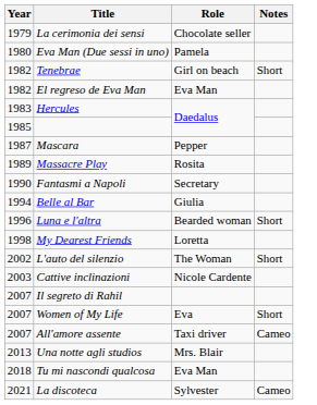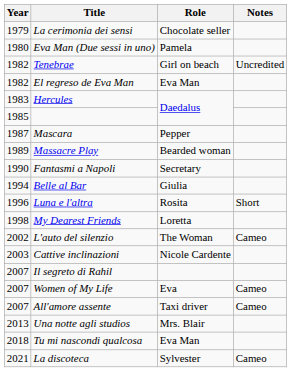Tenebrae | Notes: Short -> Uncredited
Massacre Play | Role: Rosita -> Bearded woman
Luna e l'altra | Role: Bearded woman -> Rosita
L'auto del silenzio | Notes: Short -> Cameo
Women of My Life | Notes: Short -> Cameo
